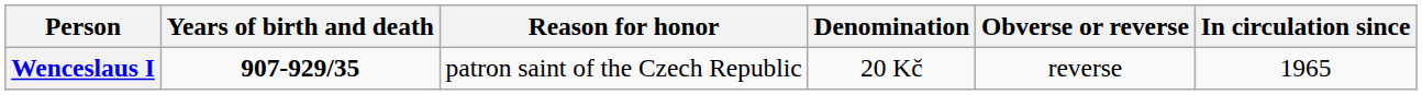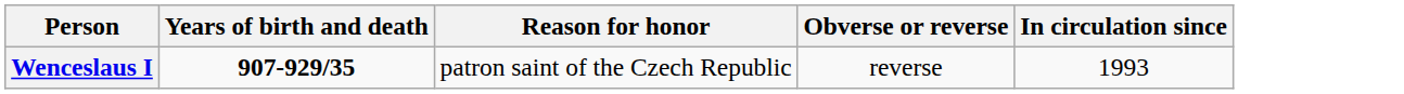- column: Denomination | 20 Kč
Wenceslaus I | In circulation since: 1965 -> 1993
